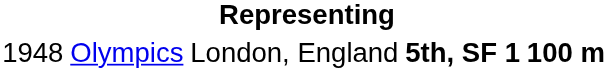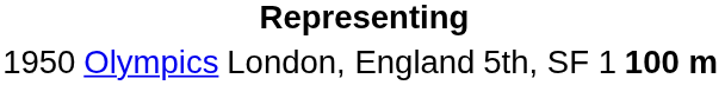Olympics | column 1: 1948 -> 1950
Olympics | column 4: bold -> normal
